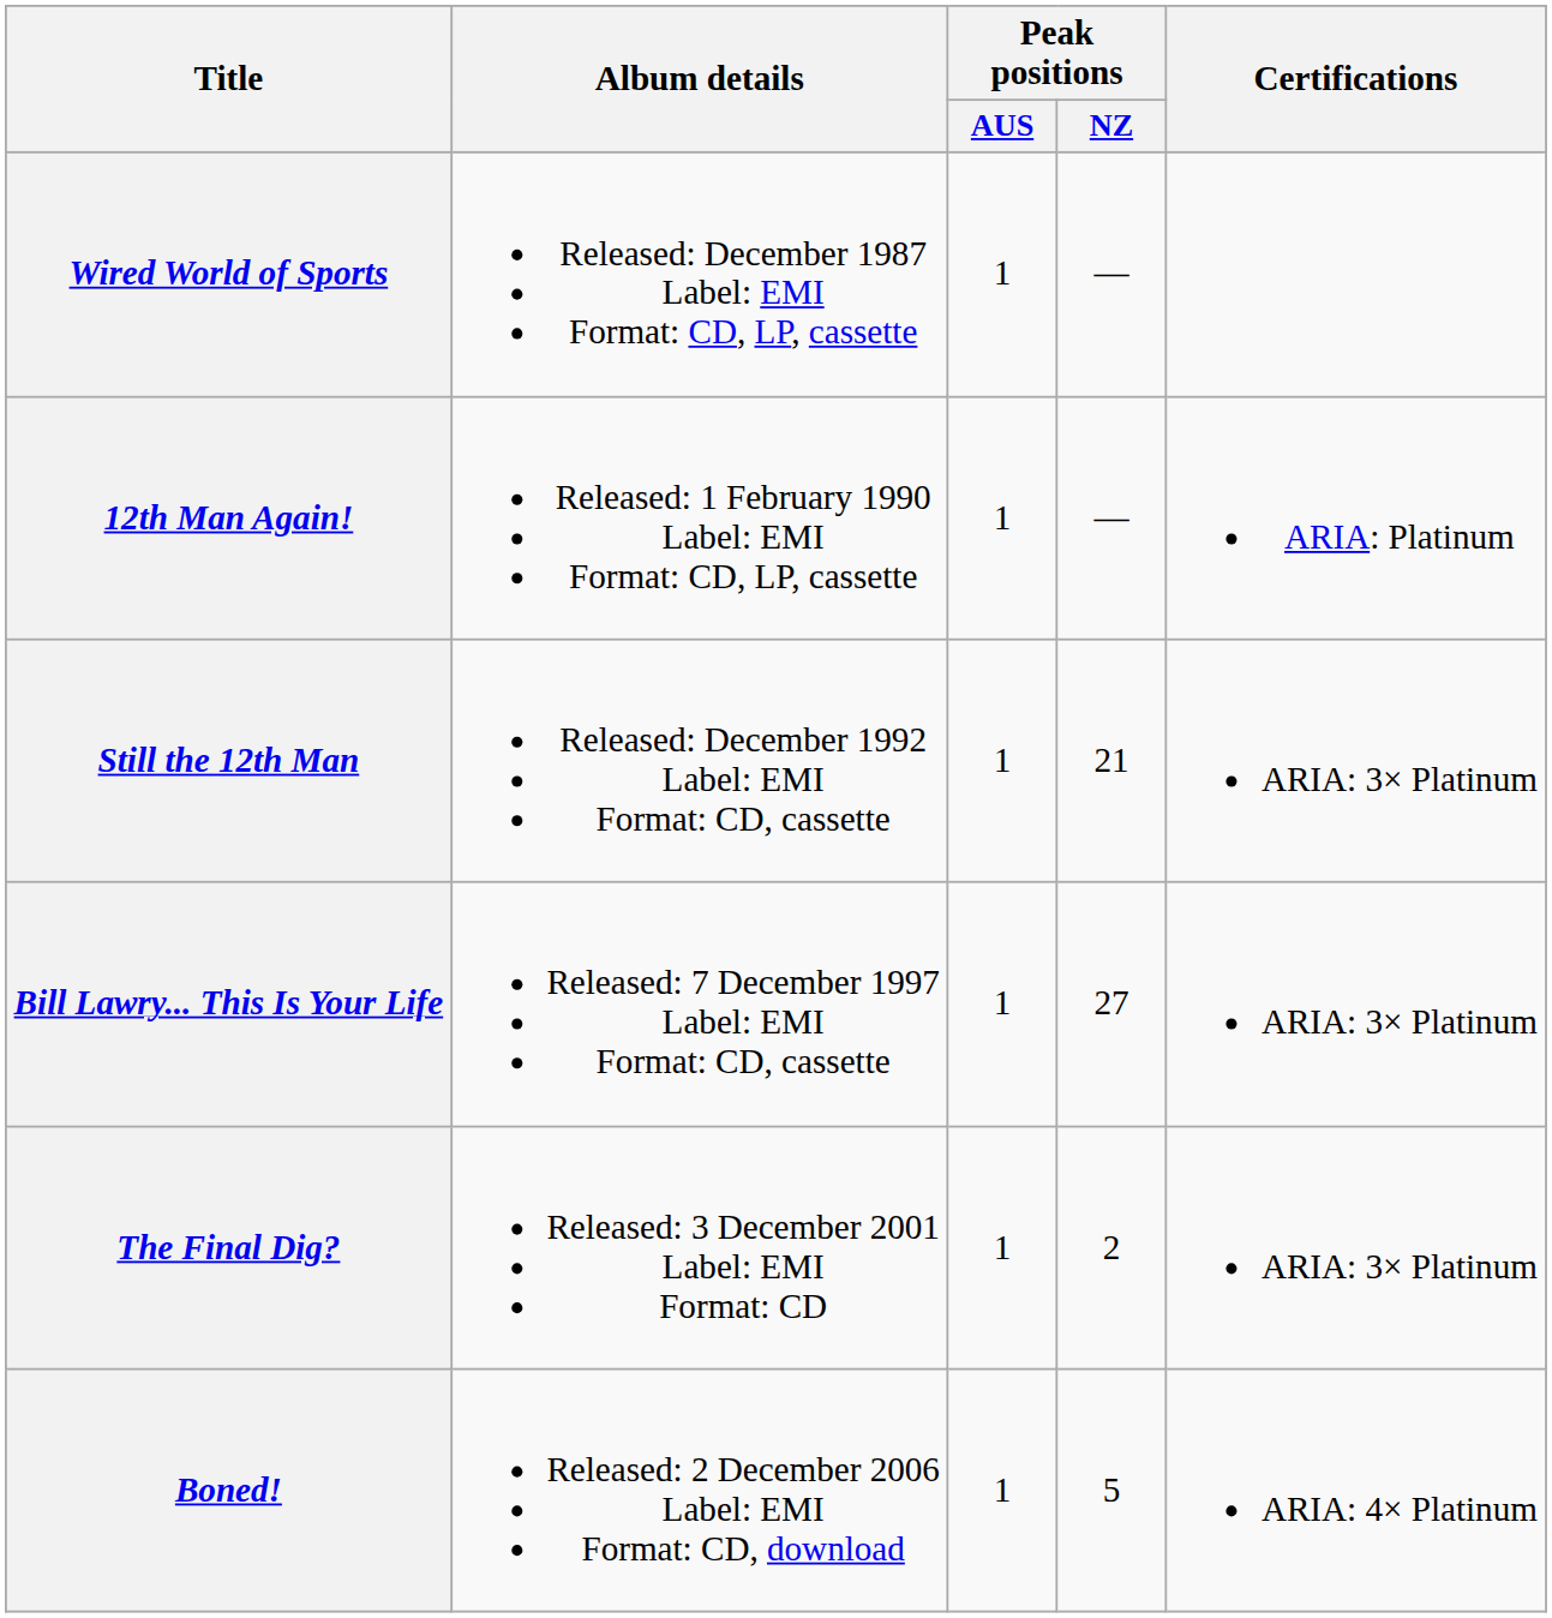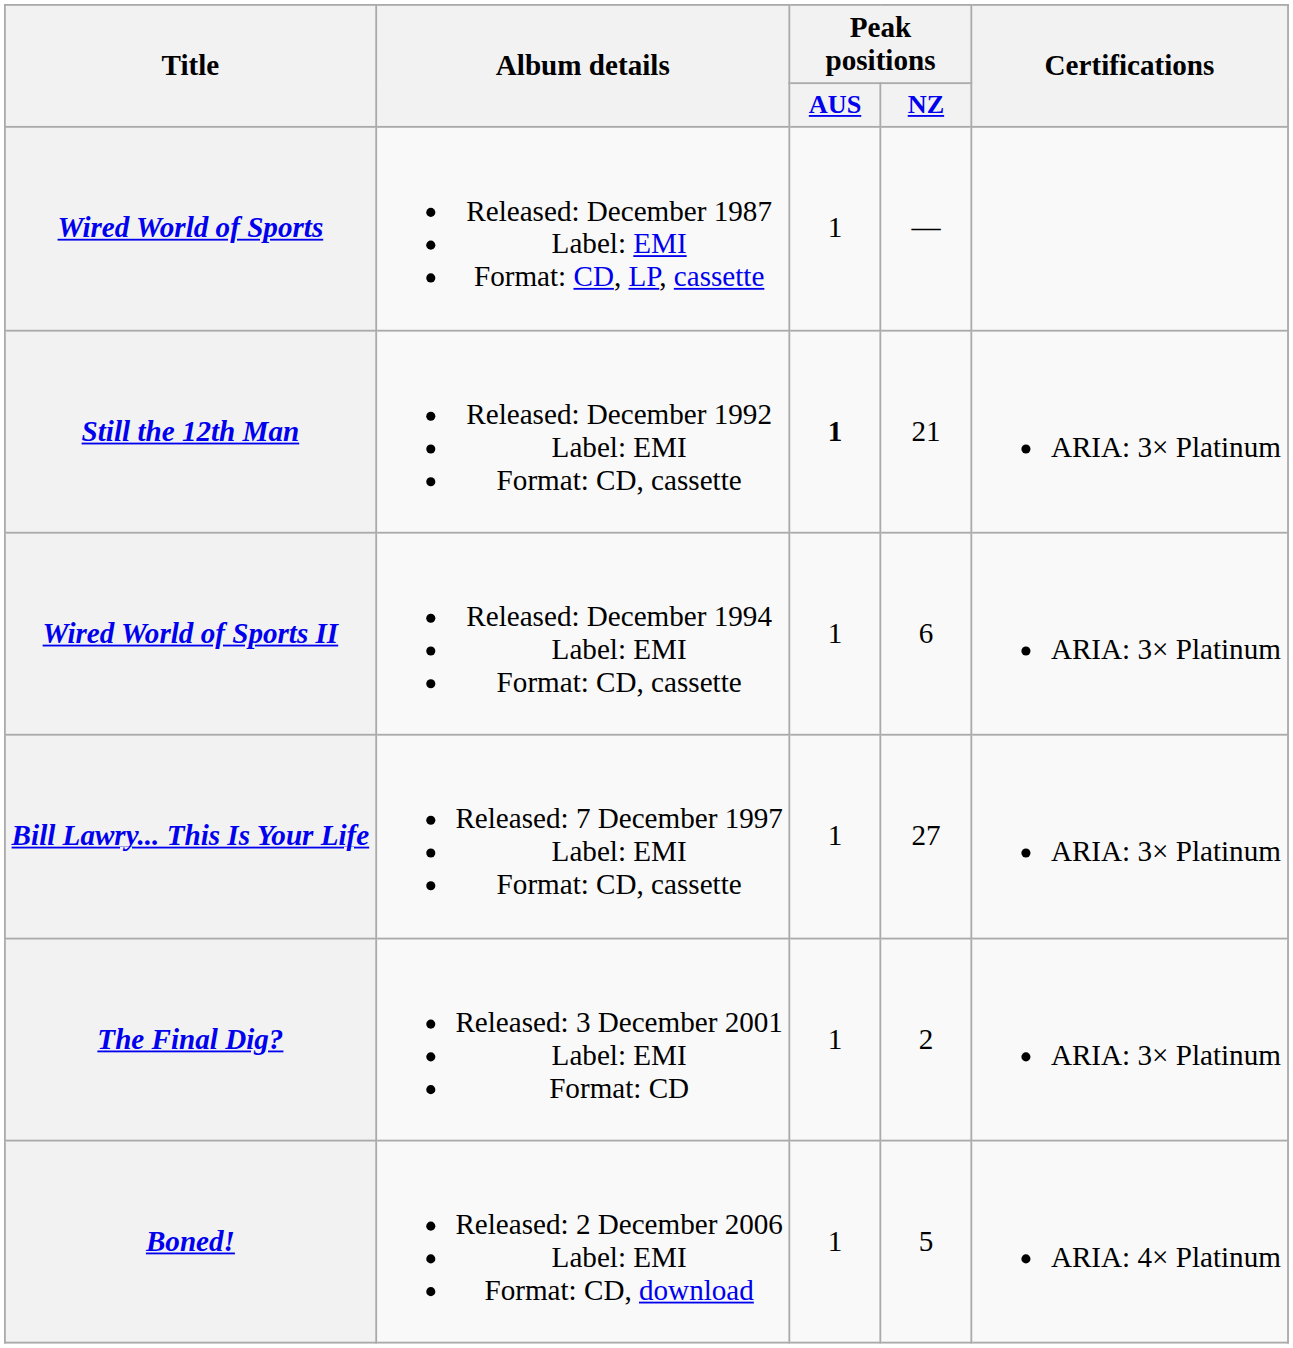- row: 12th Man Again! | Released: 1 February 1990 Label: EMI Format: CD, LP, cassette | 1 | — | ARIA: Platinum
Still the 12th Man | Peak positions / AUS: normal -> bold
+ row: Wired World of Sports II | Released: December 1994 Label: EMI Format: CD, cassette | 1 | 6 | ARIA: 3× Platinum
